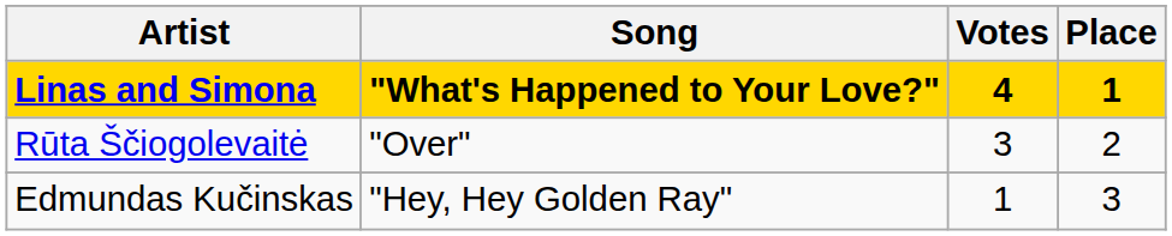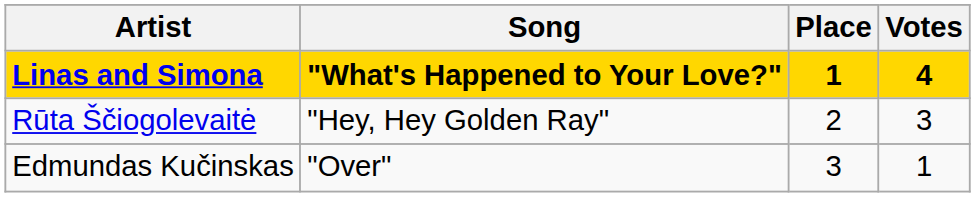columns swapped: Votes <-> Place
Rūta Ščiogolevaitė | Song: "Over" -> "Hey, Hey Golden Ray"
Edmundas Kučinskas | Song: "Hey, Hey Golden Ray" -> "Over"
